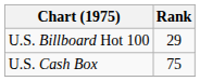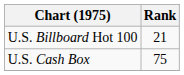U.S. Billboard Hot 100 | Rank: 29 -> 21
